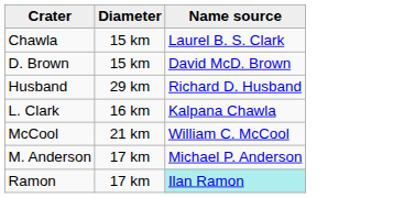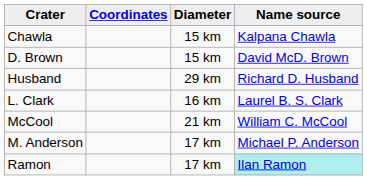+ column: Coordinates
Chawla | Name source: Laurel B. S. Clark -> Kalpana Chawla
L. Clark | Name source: Kalpana Chawla -> Laurel B. S. Clark
